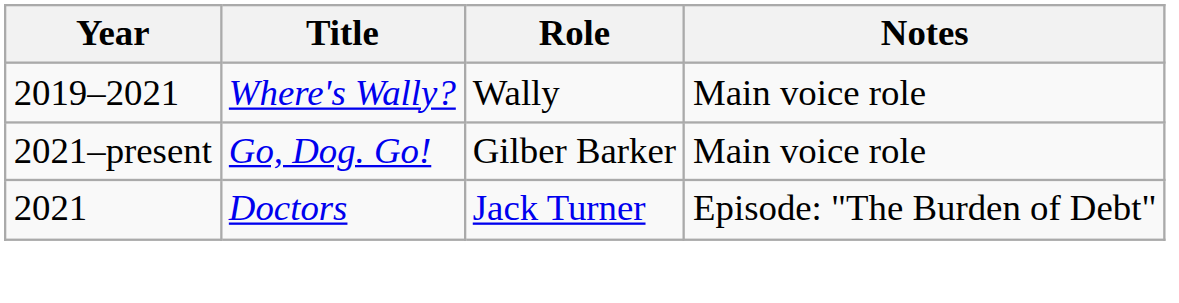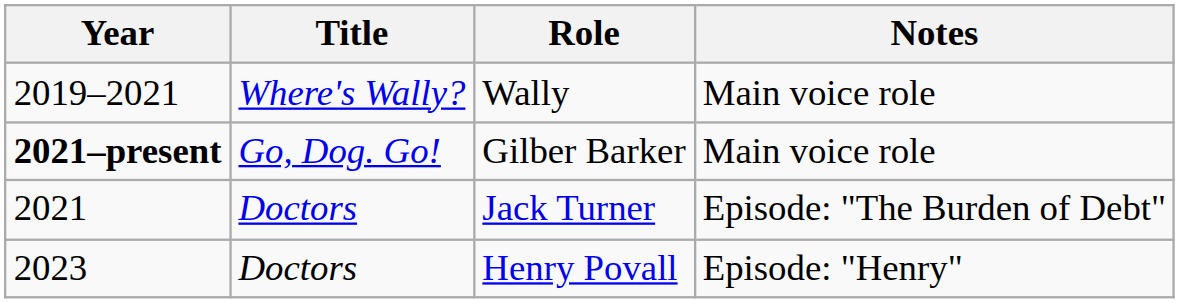Gilber Barker | Year: normal -> bold
+ row: 2023 | Doctors | Henry Povall | Episode: "Henry"
